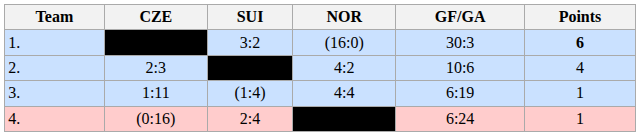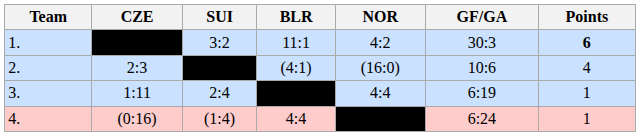+ column: BLR | 11:1 | (4:1) | 4:4
1. | NOR: (16:0) -> 4:2
2. | NOR: 4:2 -> (16:0)
3. | SUI: (1:4) -> 2:4
4. | SUI: 2:4 -> (1:4)
